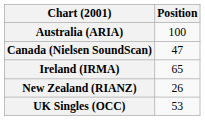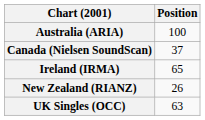Canada (Nielsen SoundScan) | Position: 47 -> 37
UK Singles (OCC) | Position: 53 -> 63
